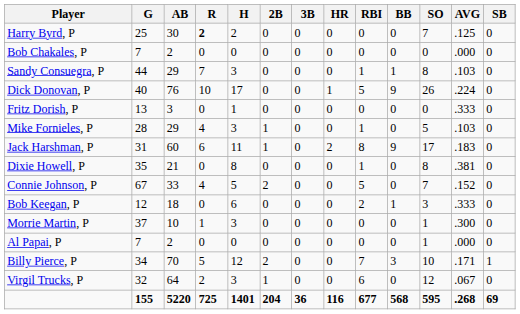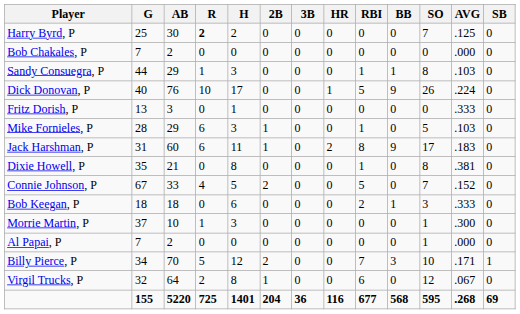Sandy Consuegra, P | R: 7 -> 1
Mike Fornieles, P | R: 4 -> 6
Bob Keegan, P | G: 12 -> 18
Virgil Trucks, P | H: 3 -> 8
